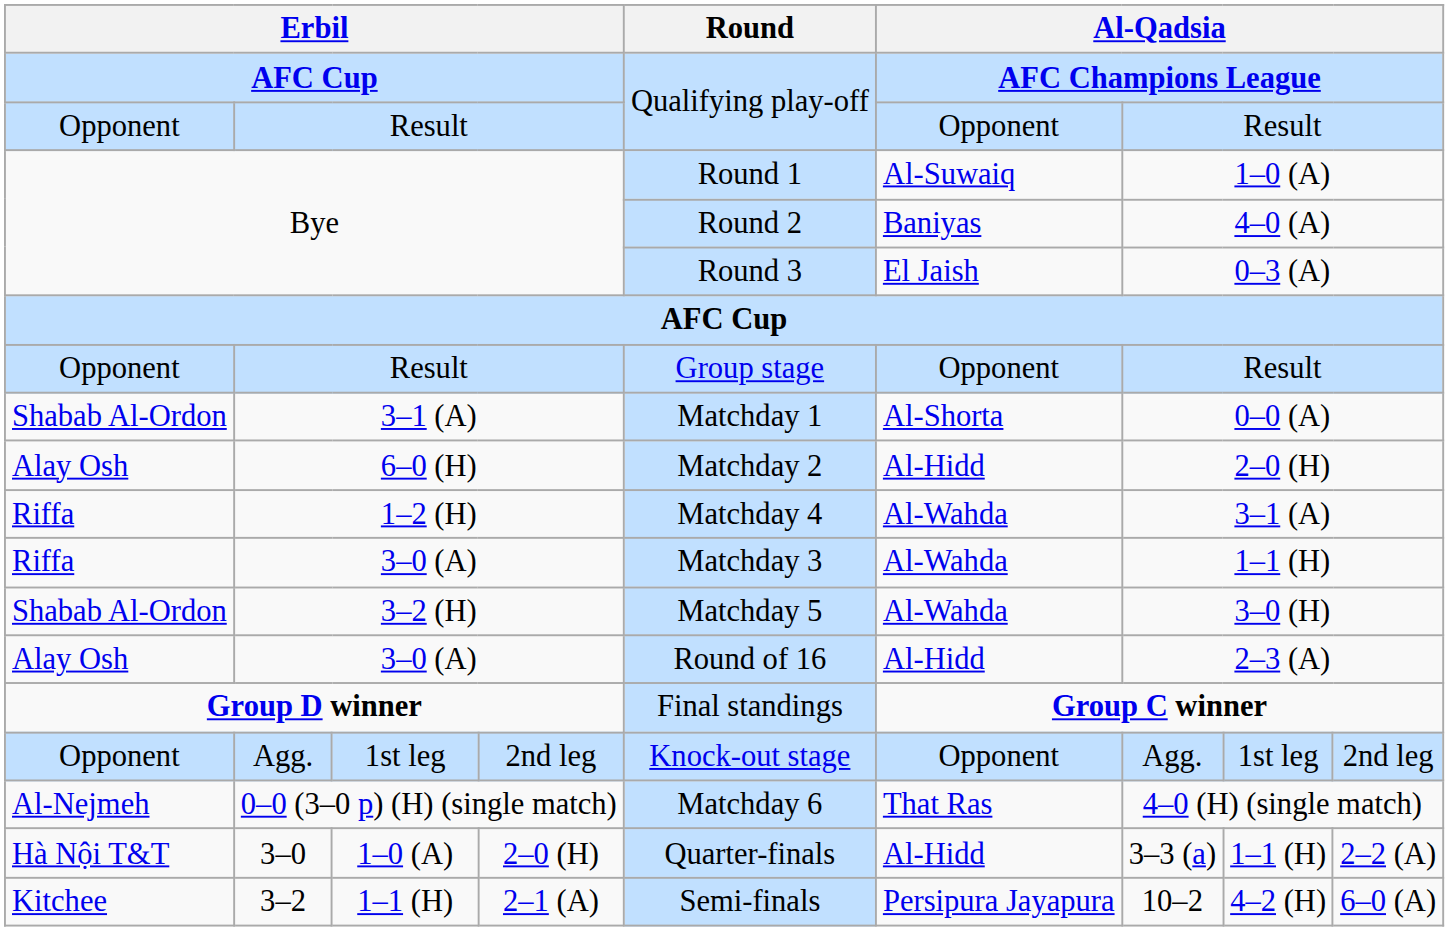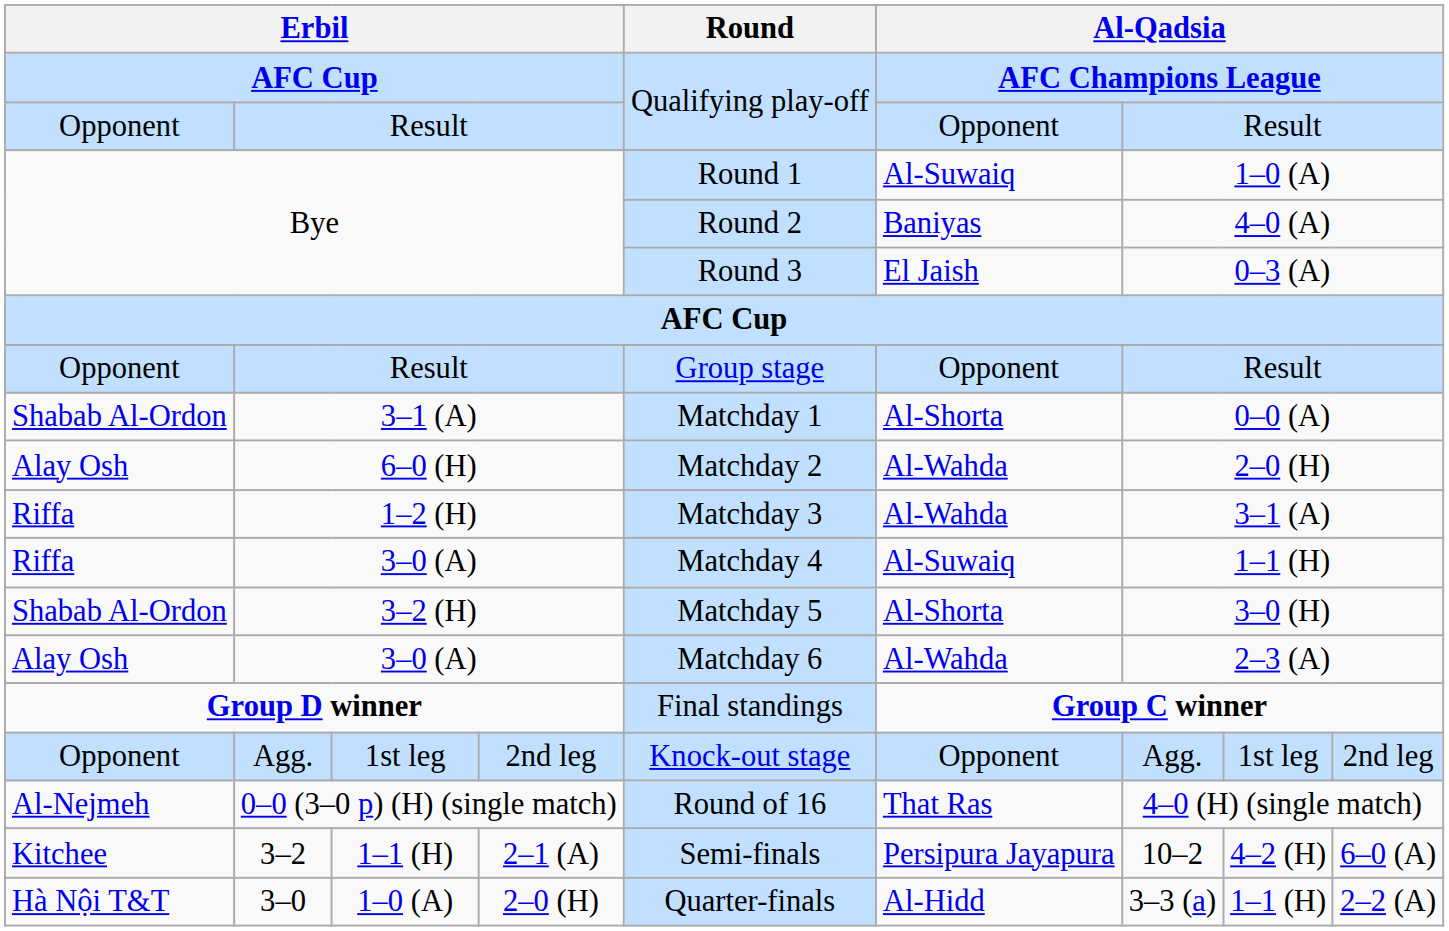6–0 (H) | column 6: Al-Hidd -> Al-Wahda
1–2 (H) | Round: Matchday 4 -> Matchday 3
Riffa / 3–0 (A) | Round: Matchday 3 -> Matchday 4
Riffa / 3–0 (A) | column 6: Al-Wahda -> Al-Suwaiq
3–2 (H) | column 6: Al-Wahda -> Al-Shorta
Alay Osh / 3–0 (A) | Round: Round of 16 -> Matchday 6
Alay Osh / 3–0 (A) | column 6: Al-Hidd -> Al-Wahda
0–0 (3–0 p) (H) (single match) | Round: Matchday 6 -> Round of 16
rows swapped: 3–0 <-> 3–2
